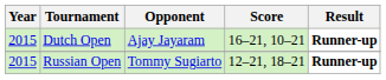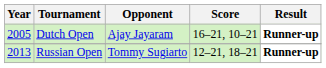Dutch Open | Year: 2015 -> 2005
Russian Open | Year: 2015 -> 2013
